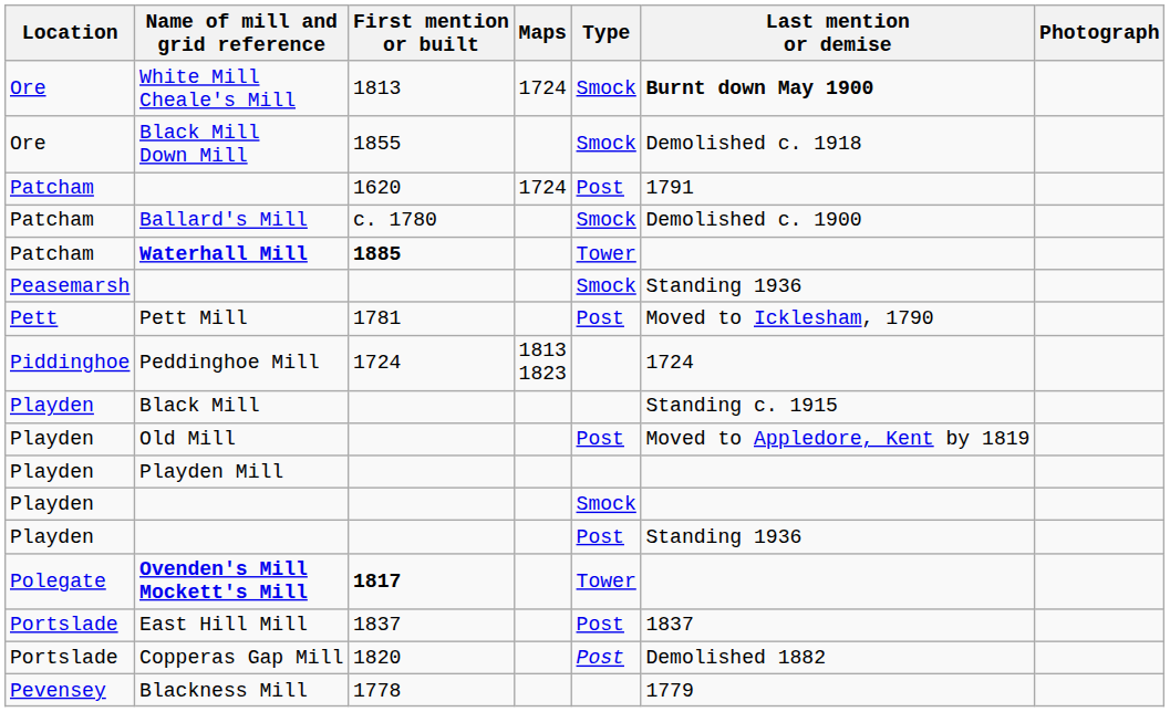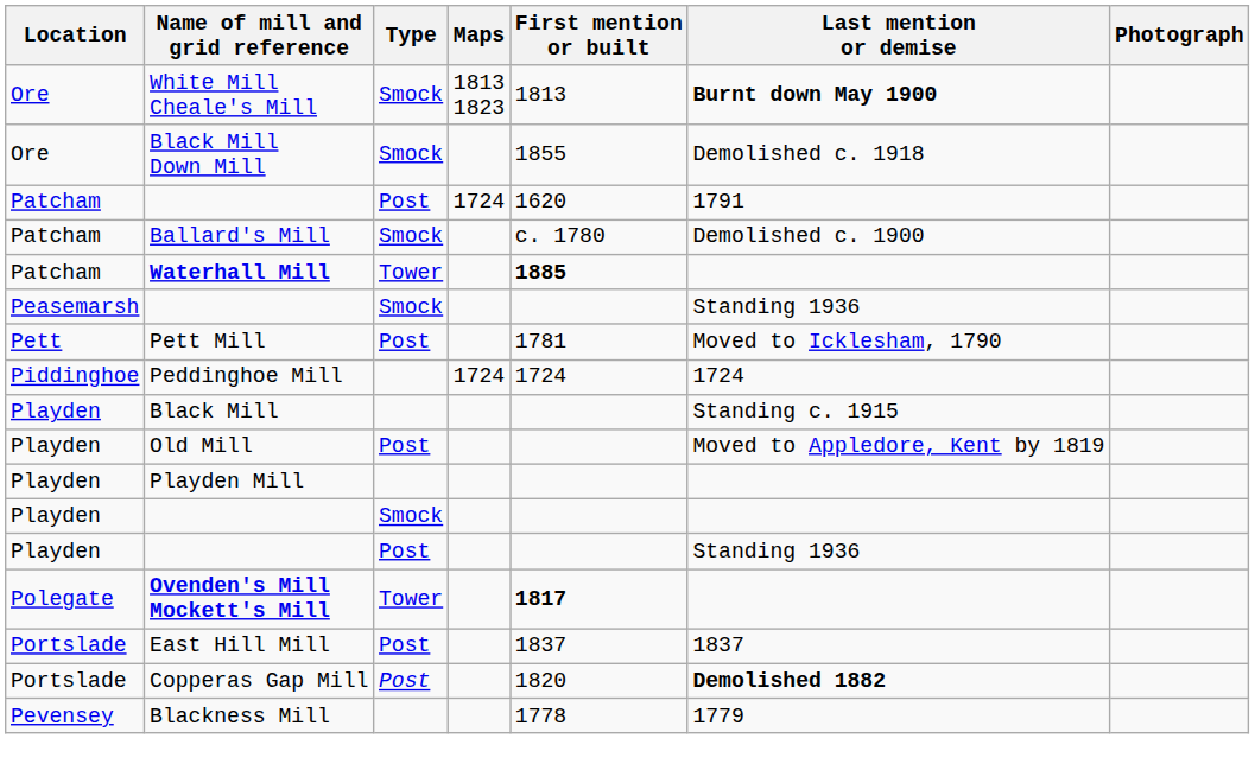columns swapped: Type <-> First mention or built
White Mill Cheale's Mill | Maps: 1724 -> 1813 1823
Peddinghoe Mill | Maps: 1813 1823 -> 1724
Copperas Gap Mill | Last mention or demise: normal -> bold
